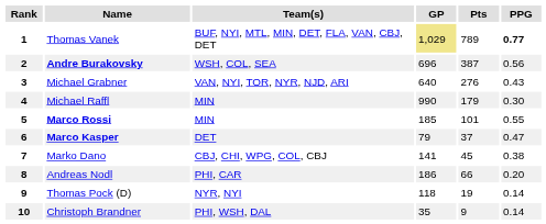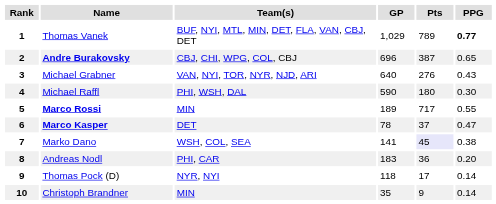Thomas Vanek | GP: khaki background -> no background
Andre Burakovsky | Team(s): WSH, COL, SEA -> CBJ, CHI, WPG, COL, CBJ
Andre Burakovsky | PPG: 0.56 -> 0.65
Michael Raffl | Team(s): MIN -> PHI, WSH, DAL
Michael Raffl | GP: 990 -> 590
Michael Raffl | Pts: 179 -> 180
Marco Rossi | GP: 185 -> 189
Marco Rossi | Pts: 101 -> 717
Marco Kasper | GP: 79 -> 78
Marko Dano | Team(s): CBJ, CHI, WPG, COL, CBJ -> WSH, COL, SEA
Marko Dano | Pts: no background -> lavender background
Andreas Nodl | GP: 186 -> 183
Andreas Nodl | Pts: 66 -> 36
Thomas Pock (D) | Pts: 19 -> 17
Christoph Brandner | Team(s): PHI, WSH, DAL -> MIN
